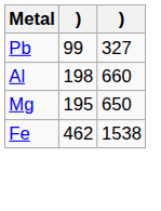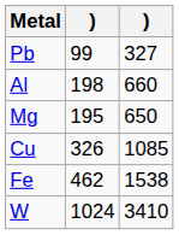+ row: Cu | 326 | 1085
+ row: W | 1024 | 3410
